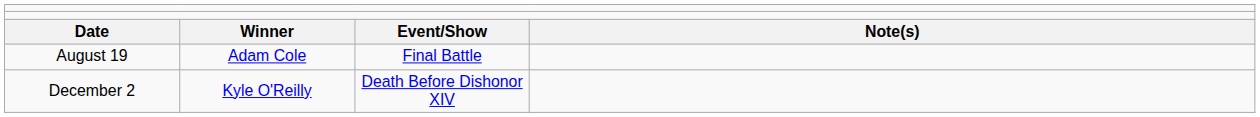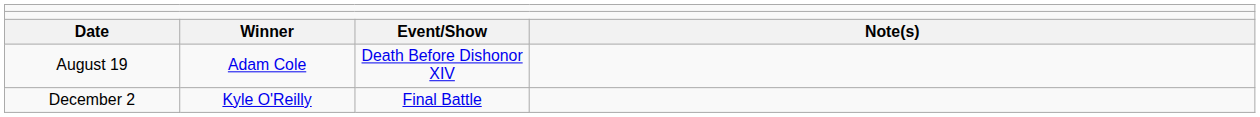August 19 | column 3: Final Battle -> Death Before Dishonor XIV
December 2 | column 3: Death Before Dishonor XIV -> Final Battle
